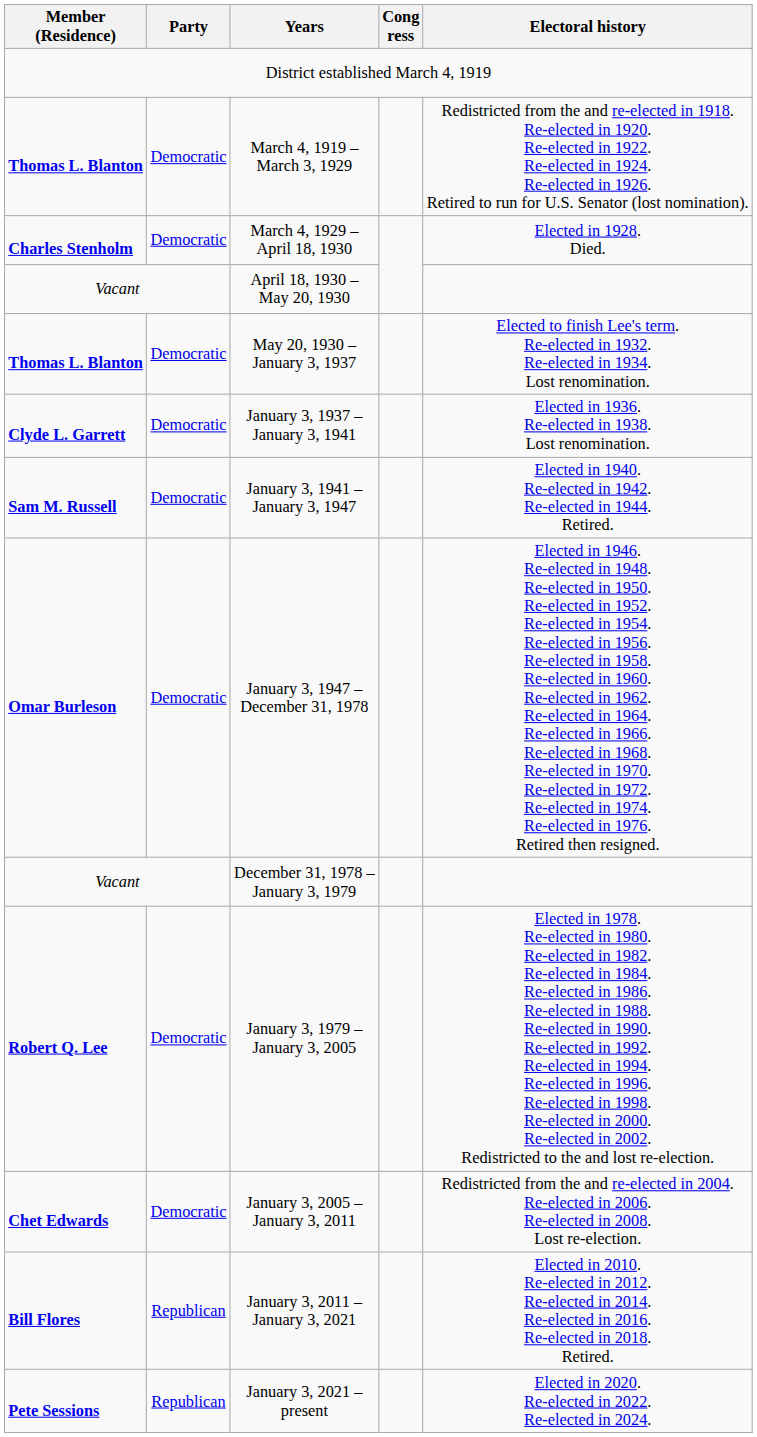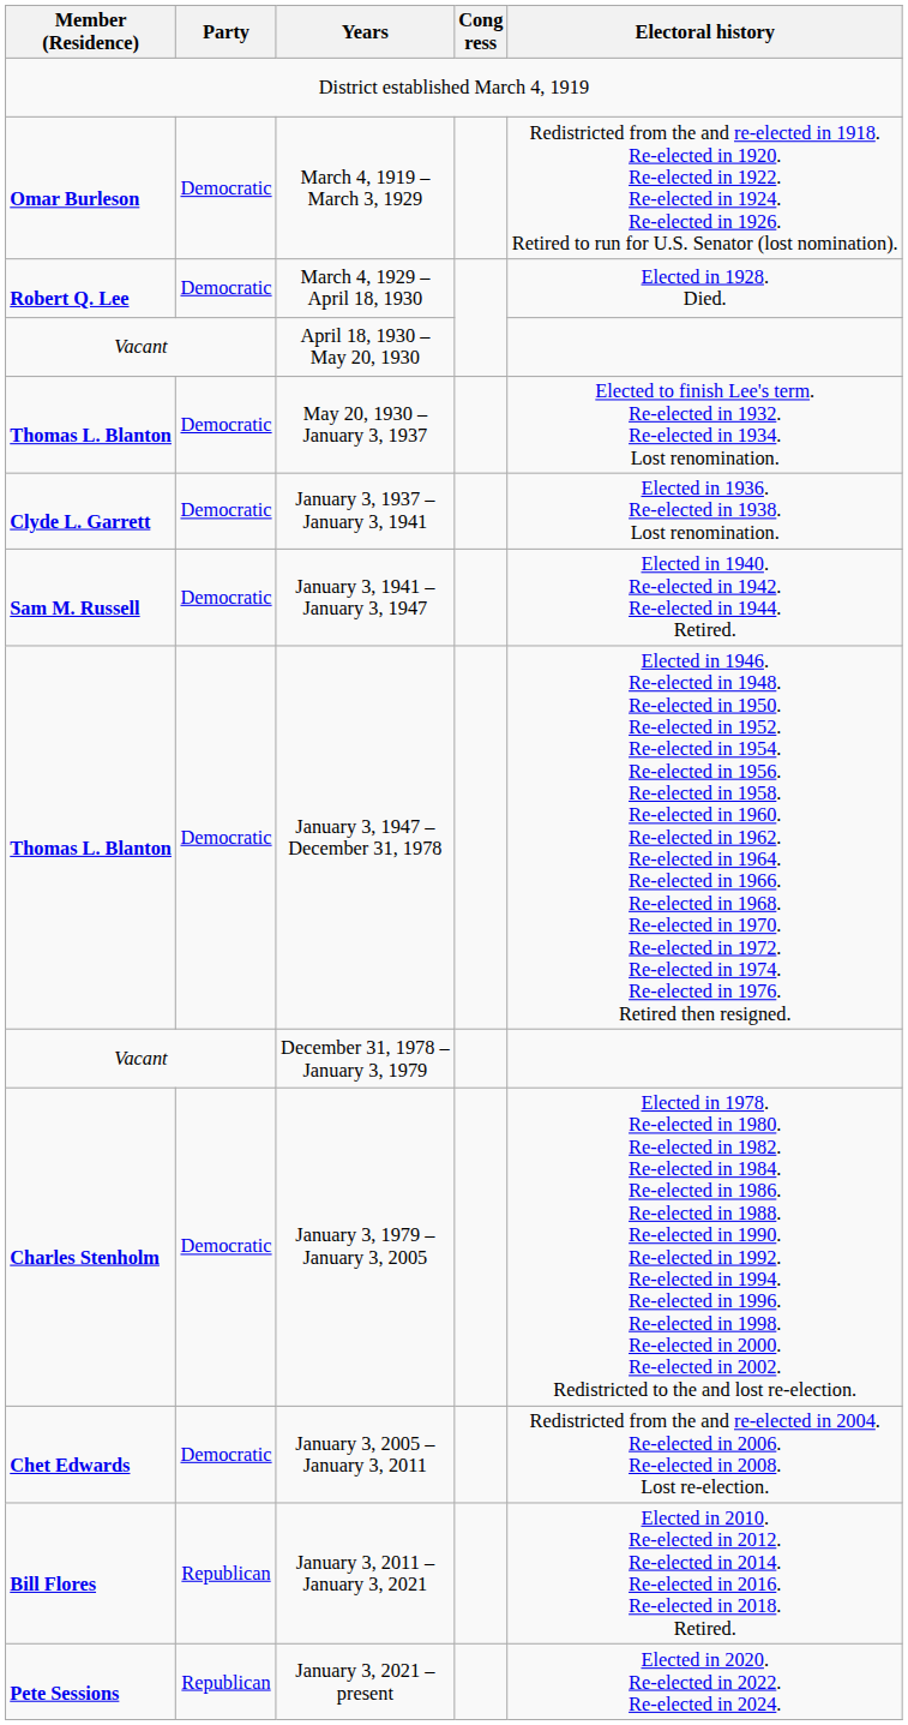March 4, 1919 – March 3, 1929 | Member (Residence): Thomas L. Blanton -> Omar Burleson
March 4, 1929 – April 18, 1930 | Member (Residence): Charles Stenholm -> Robert Q. Lee
January 3, 1947 – December 31, 1978 | Member (Residence): Omar Burleson -> Thomas L. Blanton
January 3, 1979 – January 3, 2005 | Member (Residence): Robert Q. Lee -> Charles Stenholm
